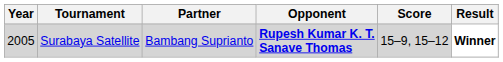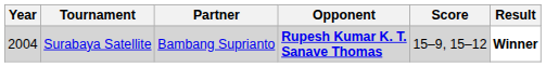Surabaya Satellite | Year: 2005 -> 2004
